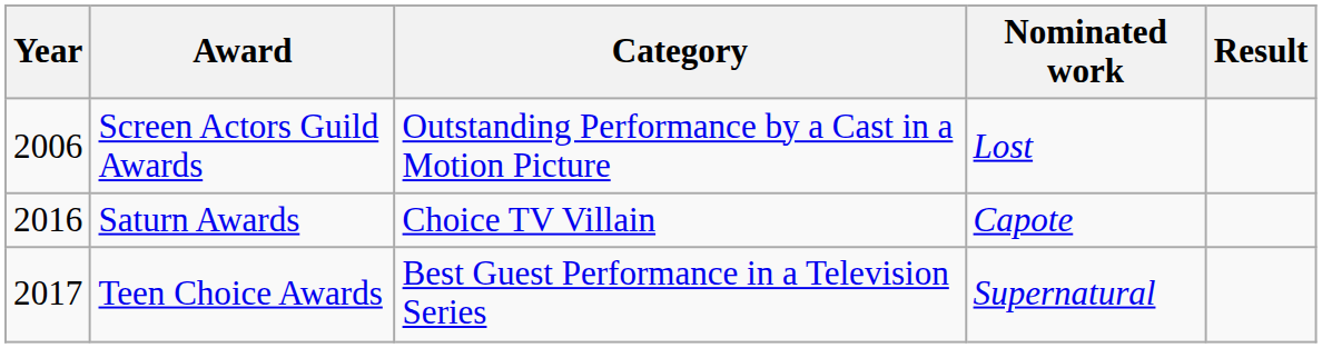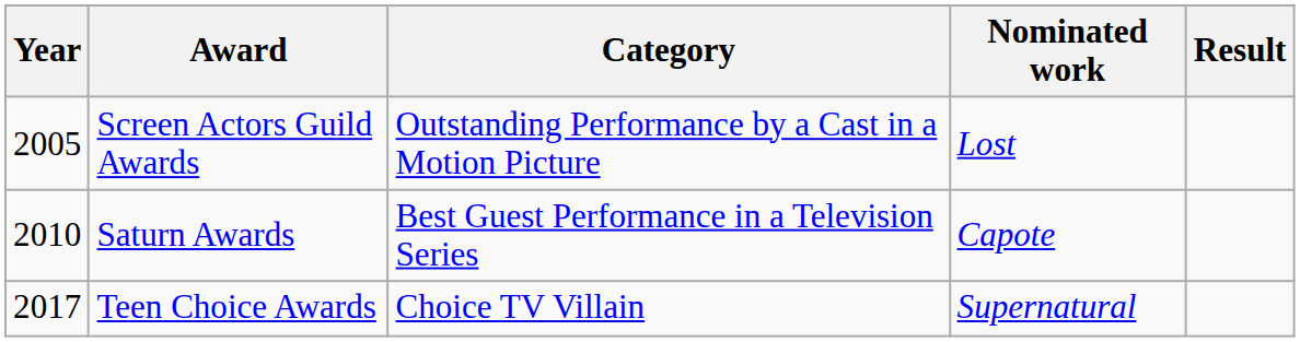Screen Actors Guild Awards | Year: 2006 -> 2005
Saturn Awards | Year: 2016 -> 2010
Saturn Awards | Category: Choice TV Villain -> Best Guest Performance in a Television Series
Teen Choice Awards | Category: Best Guest Performance in a Television Series -> Choice TV Villain
